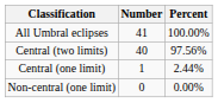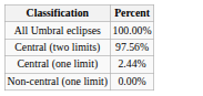- column: Number | 41 | 40 | 1 | 0
